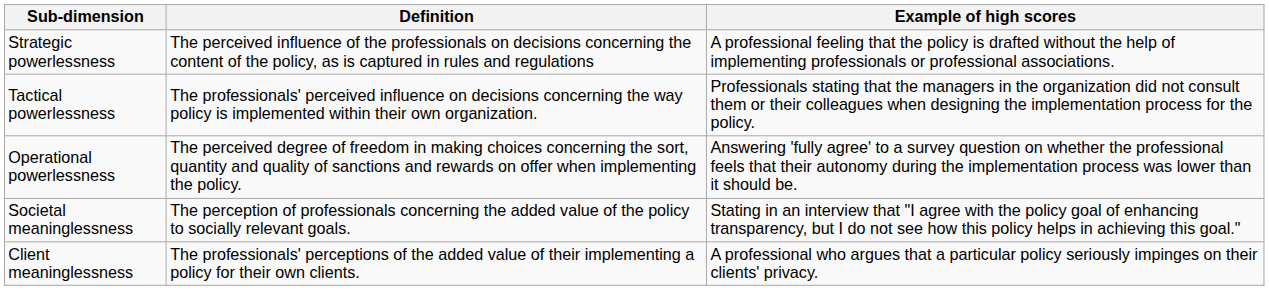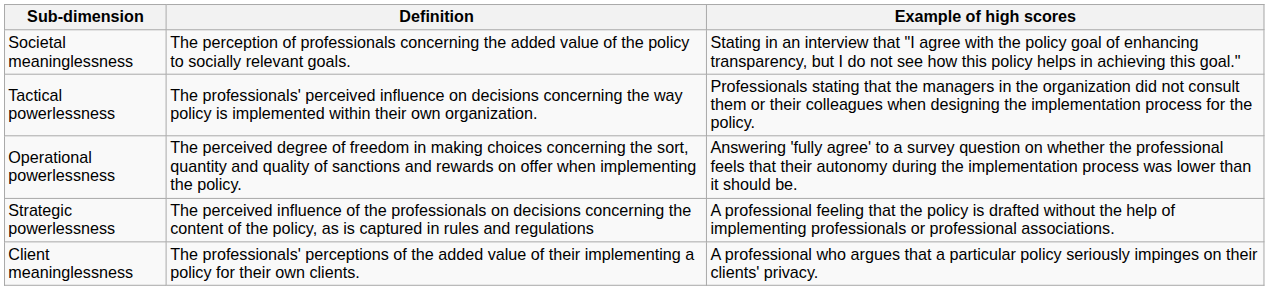rows swapped: Strategic powerlessness <-> Societal meaninglessness
